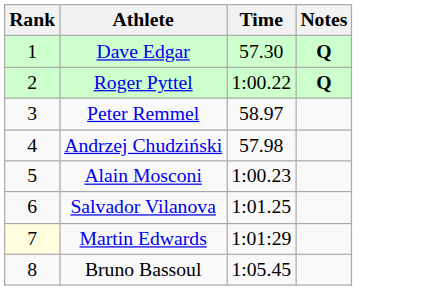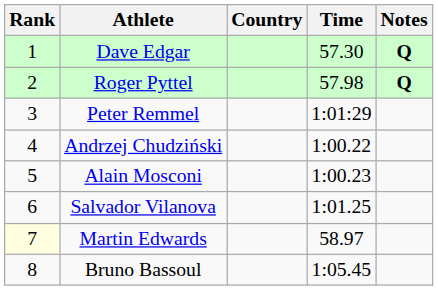+ column: Country
Roger Pyttel | Time: 1:00.22 -> 57.98
Peter Remmel | Time: 58.97 -> 1:01:29
Andrzej Chudziński | Time: 57.98 -> 1:00.22
Martin Edwards | Time: 1:01:29 -> 58.97
